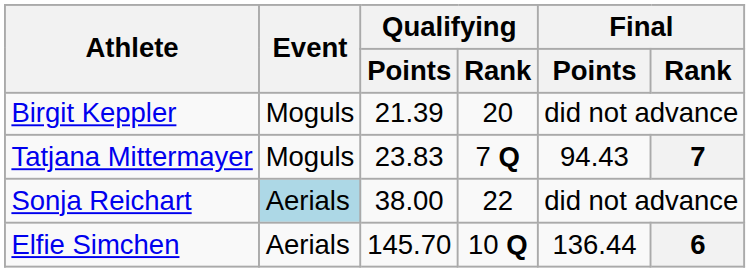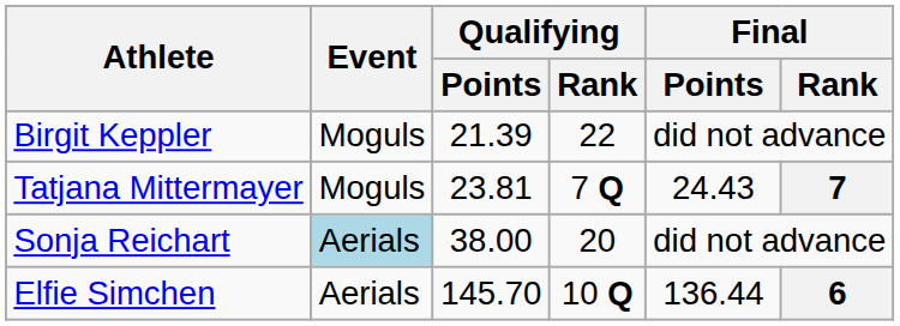Birgit Keppler | Qualifying / Rank: 20 -> 22
Tatjana Mittermayer | Qualifying / Points: 23.83 -> 23.81
Tatjana Mittermayer | Final / Points: 94.43 -> 24.43
Sonja Reichart | Qualifying / Rank: 22 -> 20
